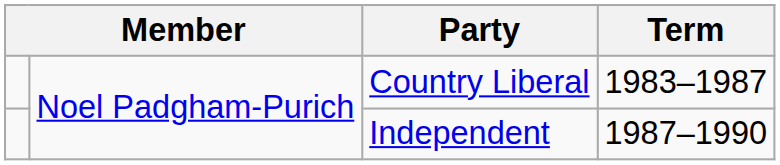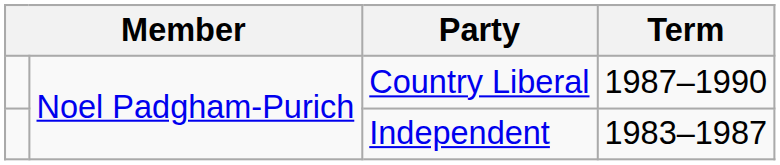Country Liberal | Term: 1983–1987 -> 1987–1990
Independent | Term: 1987–1990 -> 1983–1987
